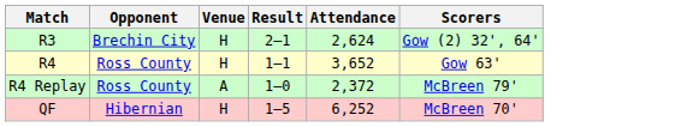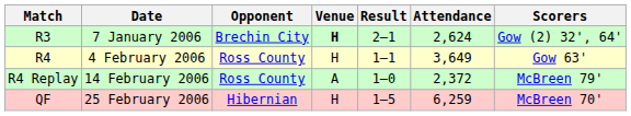+ column: Date | 7 January 2006 | 4 February 2006 | 14 February 2006 | 25 February 2006
R3 | Venue: normal -> bold
R4 | Attendance: 3,652 -> 3,649
QF | Attendance: 6,252 -> 6,259
